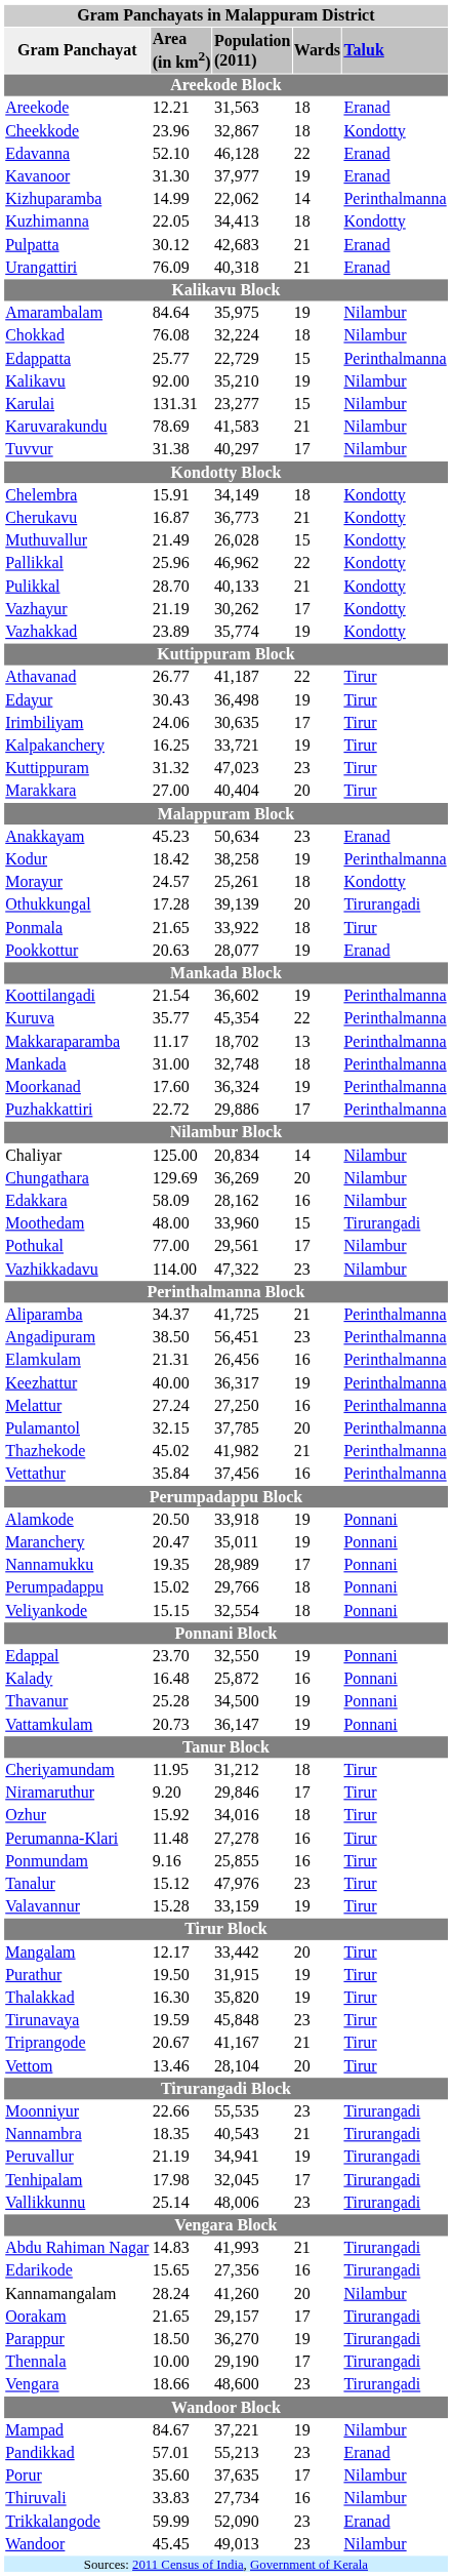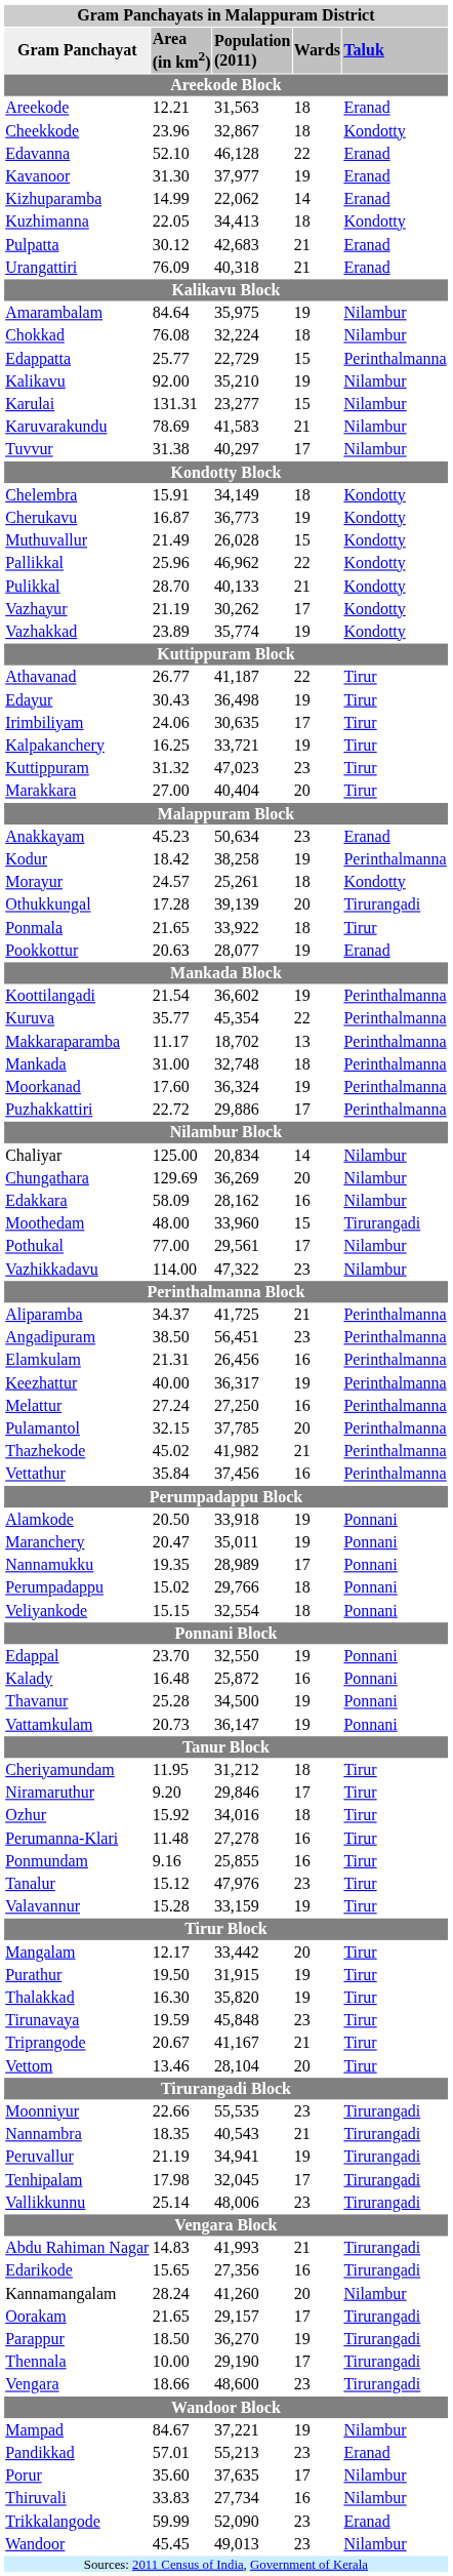Kizhuparamba | Gram Panchayats in Malappuram District / Taluk: Perinthalmanna -> Eranad
Cherukavu | Gram Panchayats in Malappuram District / Wards: 21 -> 19
